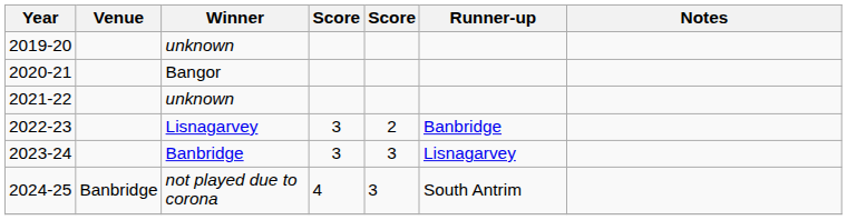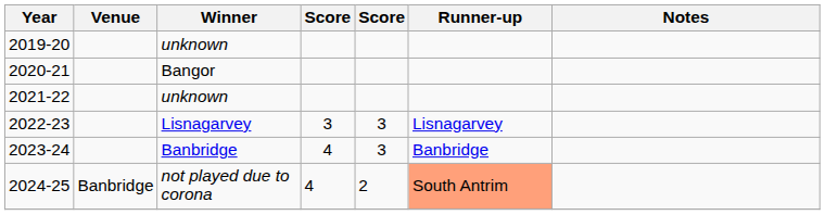2022-23 | column 5: 2 -> 3
2022-23 | Runner-up: Banbridge -> Lisnagarvey
2023-24 | column 4: 3 -> 4
2023-24 | Runner-up: Lisnagarvey -> Banbridge
2024-25 | column 5: 3 -> 2
2024-25 | Runner-up: no background -> lightsalmon background
